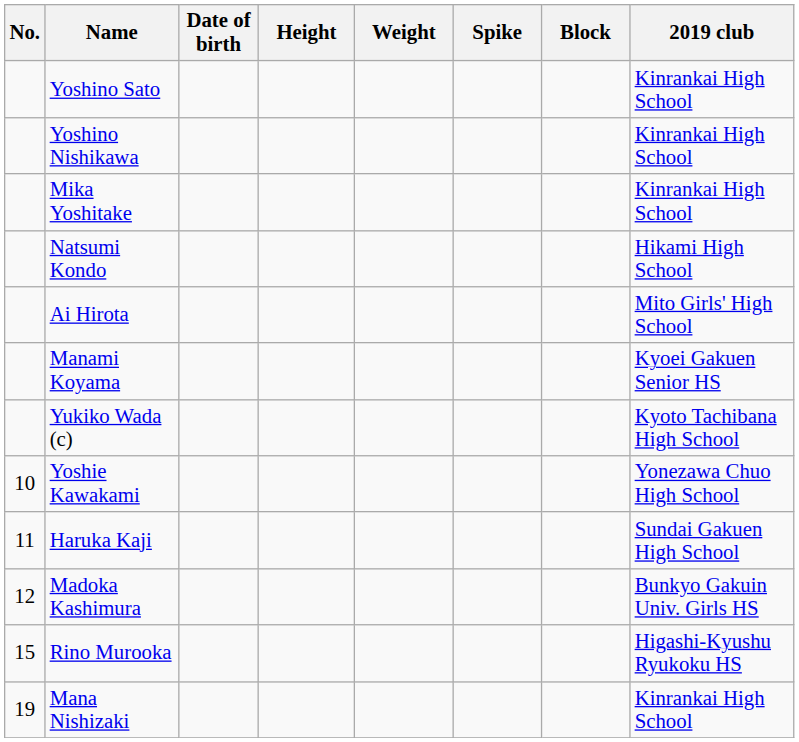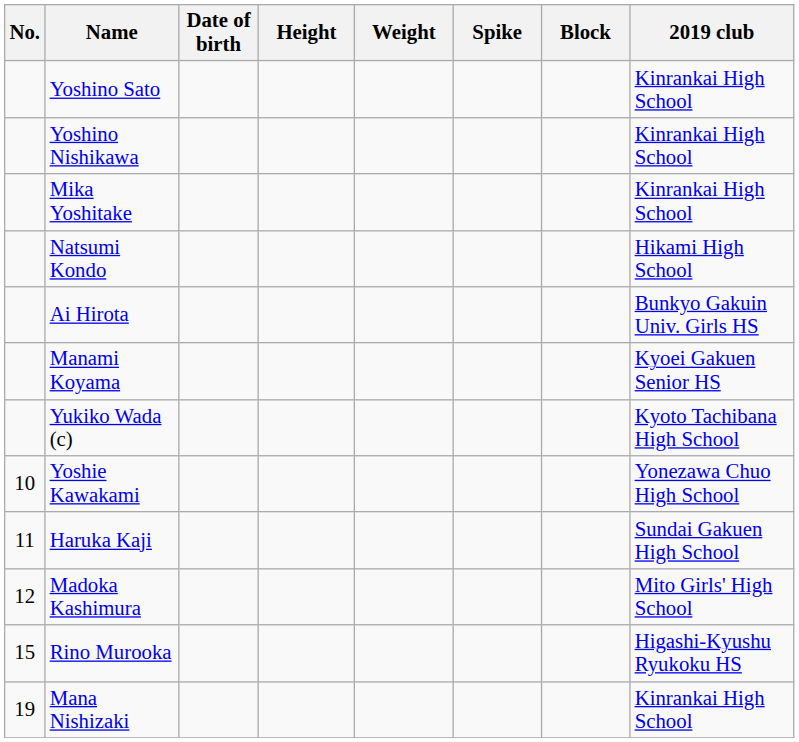Ai Hirota | 2019 club: Mito Girls' High School -> Bunkyo Gakuin Univ. Girls HS
Madoka Kashimura | 2019 club: Bunkyo Gakuin Univ. Girls HS -> Mito Girls' High School
